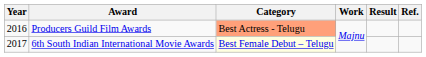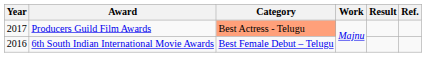Producers Guild Film Awards | Year: 2016 -> 2017
6th South Indian International Movie Awards | Year: 2017 -> 2016
6th South Indian International Movie Awards | Category: lightyellow background -> no background
